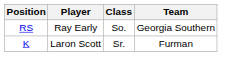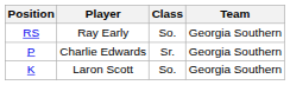+ row: P | Charlie Edwards | Sr. | Georgia Southern
Laron Scott | Class: Sr. -> So.
Laron Scott | Team: Furman -> Georgia Southern
